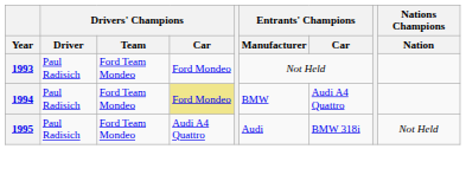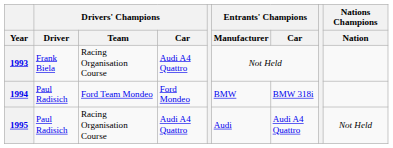1993 | Drivers' Champions / Driver: Paul Radisich -> Frank Biela
1993 | Drivers' Champions / Team: Ford Team Mondeo -> Racing Organisation Course
1993 | Drivers' Champions / Car: Ford Mondeo -> Audi A4 Quattro
1994 | Drivers' Champions / Car: khaki background -> no background
1994 | Entrants' Champions / Car: Audi A4 Quattro -> BMW 318i
1995 | Drivers' Champions / Team: Ford Team Mondeo -> Racing Organisation Course
1995 | Entrants' Champions / Car: BMW 318i -> Audi A4 Quattro
